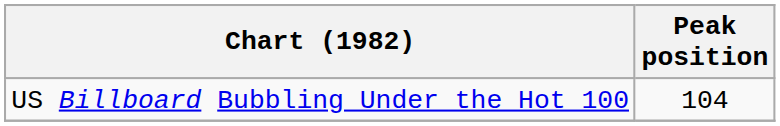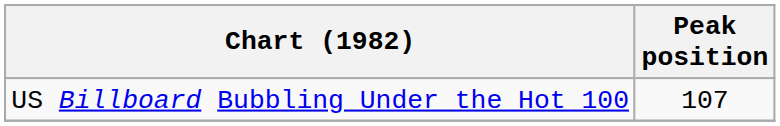US Billboard Bubbling Under the Hot 100 | Peak position: 104 -> 107
